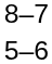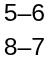rows swapped: 8–7 <-> 5–6
